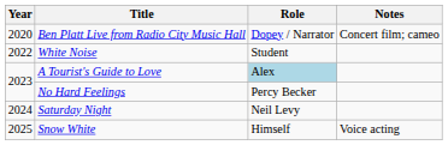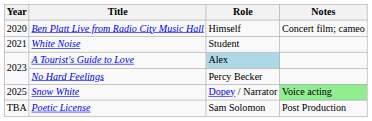Ben Platt Live from Radio City Music Hall | Role: Dopey / Narrator -> Himself
White Noise | Year: 2022 -> 2021
- row: 2024 | Saturday Night | Neil Levy
Snow White | Role: Himself -> Dopey / Narrator
Snow White | Notes: no background -> lightgreen background
+ row: TBA | Poetic License | Sam Solomon | Post Production
